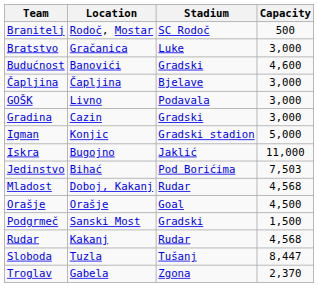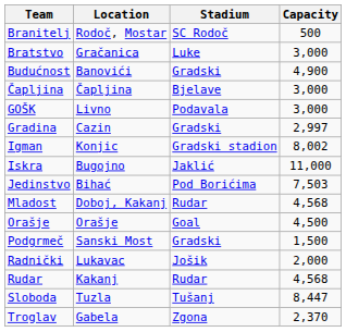Budućnost | Capacity: 4,600 -> 4,900
Gradina | Capacity: 3,000 -> 2,997
Igman | Capacity: 5,000 -> 8,002
+ row: Radnički | Lukavac | Jošik | 2,000
